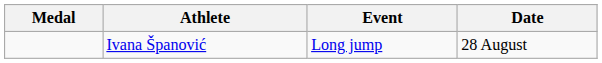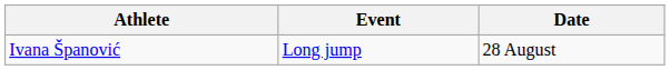- column: Medal
